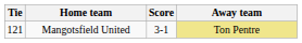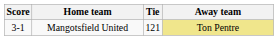columns swapped: Tie <-> Score
